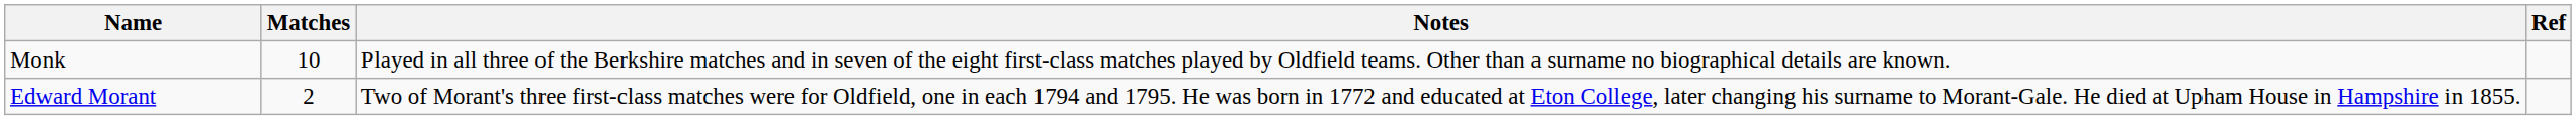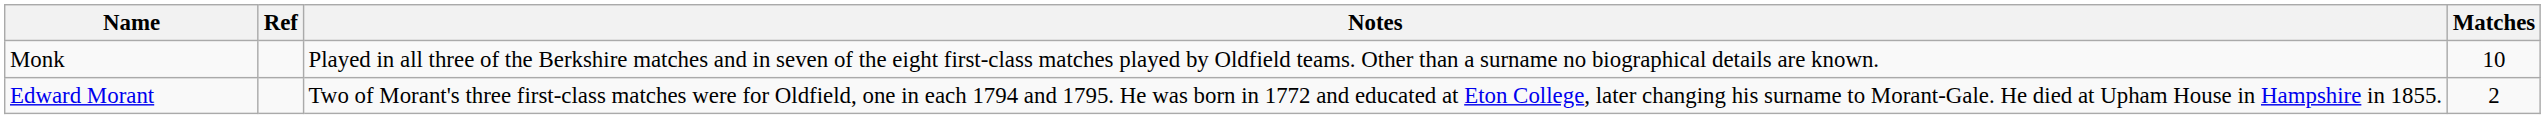columns swapped: Matches <-> Ref
